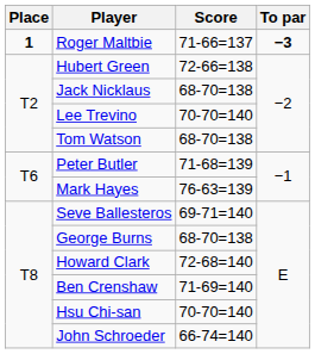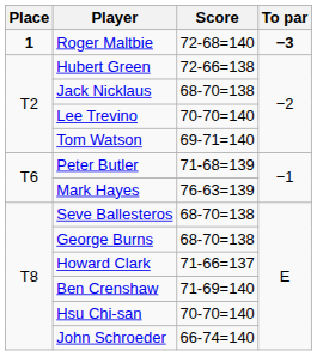Roger Maltbie | Score: 71-66=137 -> 72-68=140
Tom Watson | Score: 68-70=138 -> 69-71=140
Seve Ballesteros | Score: 69-71=140 -> 68-70=138
Howard Clark | Score: 72-68=140 -> 71-66=137
